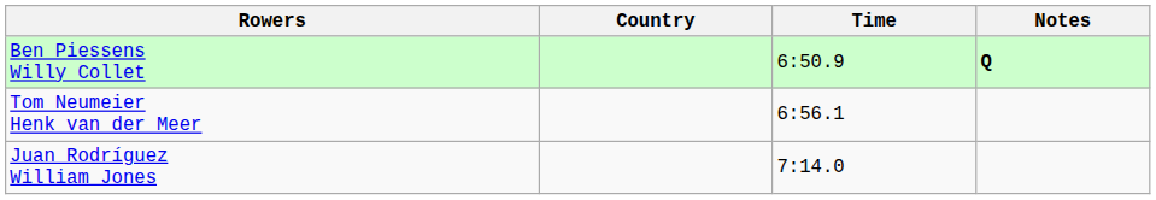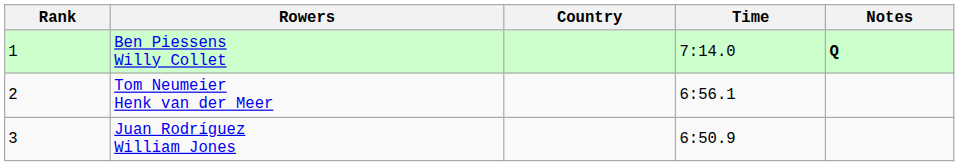+ column: Rank | 1 | 2 | 3
Ben Piessens Willy Collet | Time: 6:50.9 -> 7:14.0
Juan Rodríguez William Jones | Time: 7:14.0 -> 6:50.9
